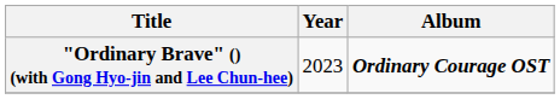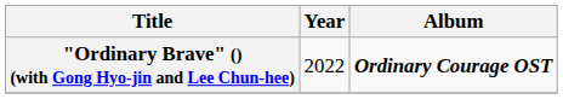"Ordinary Brave" () (with Gong Hyo-jin and Lee Chun-hee) | Year: 2023 -> 2022
